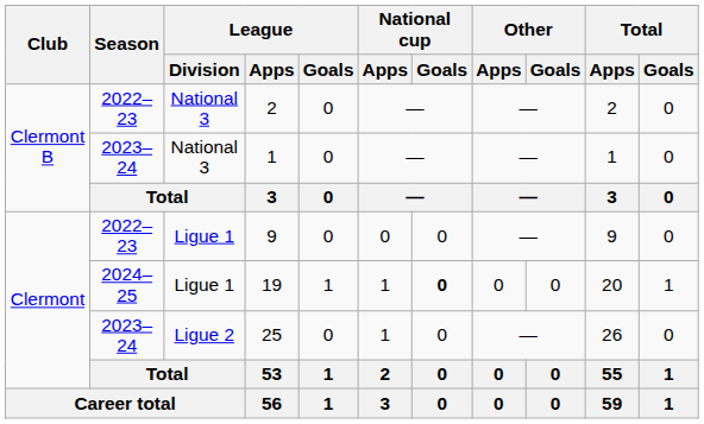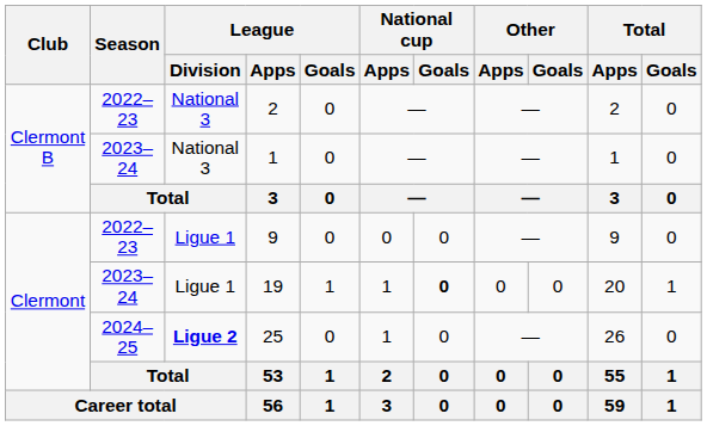19 | Season: 2024–25 -> 2023–24
25 | Season: 2023–24 -> 2024–25
25 | League / Division: normal -> bold
